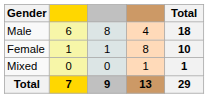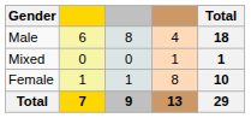rows swapped: Female <-> Mixed
